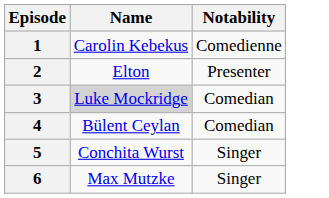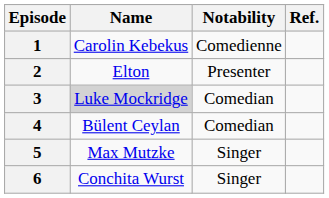+ column: Ref.
5 | Name: Conchita Wurst -> Max Mutzke
6 | Name: Max Mutzke -> Conchita Wurst
